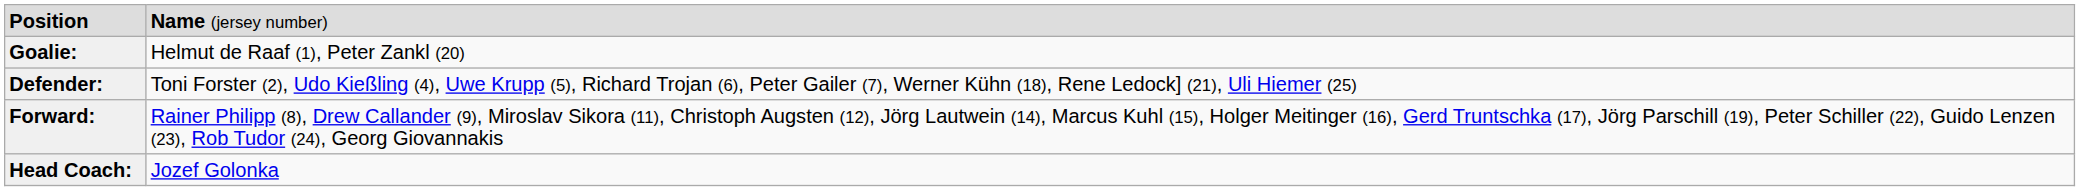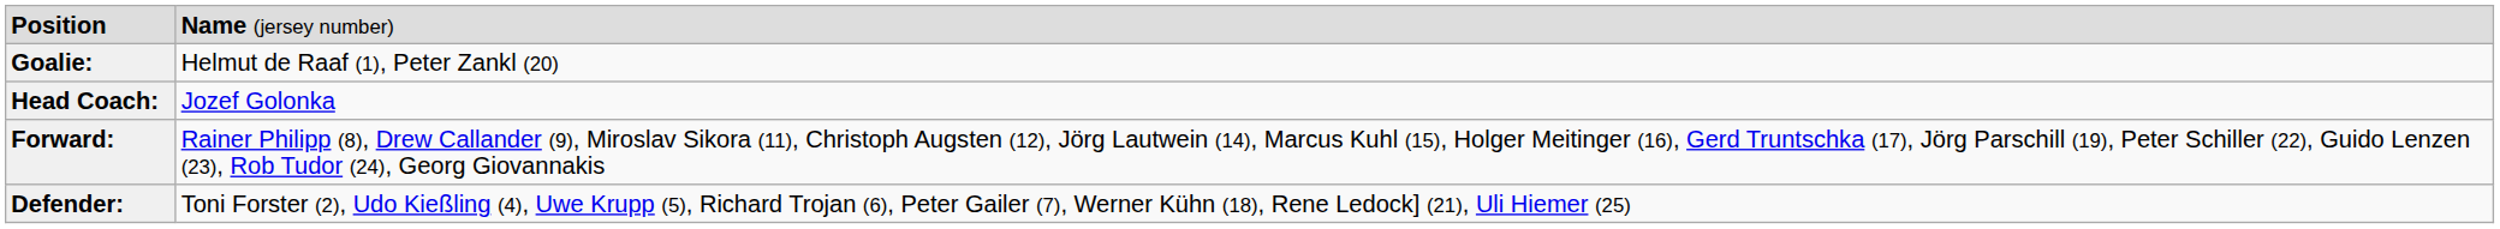rows swapped: Defender: <-> Head Coach:
